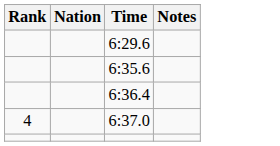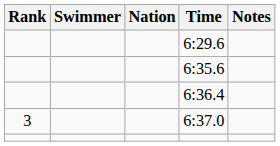+ column: Swimmer
6:37.0 | Rank: 4 -> 3
